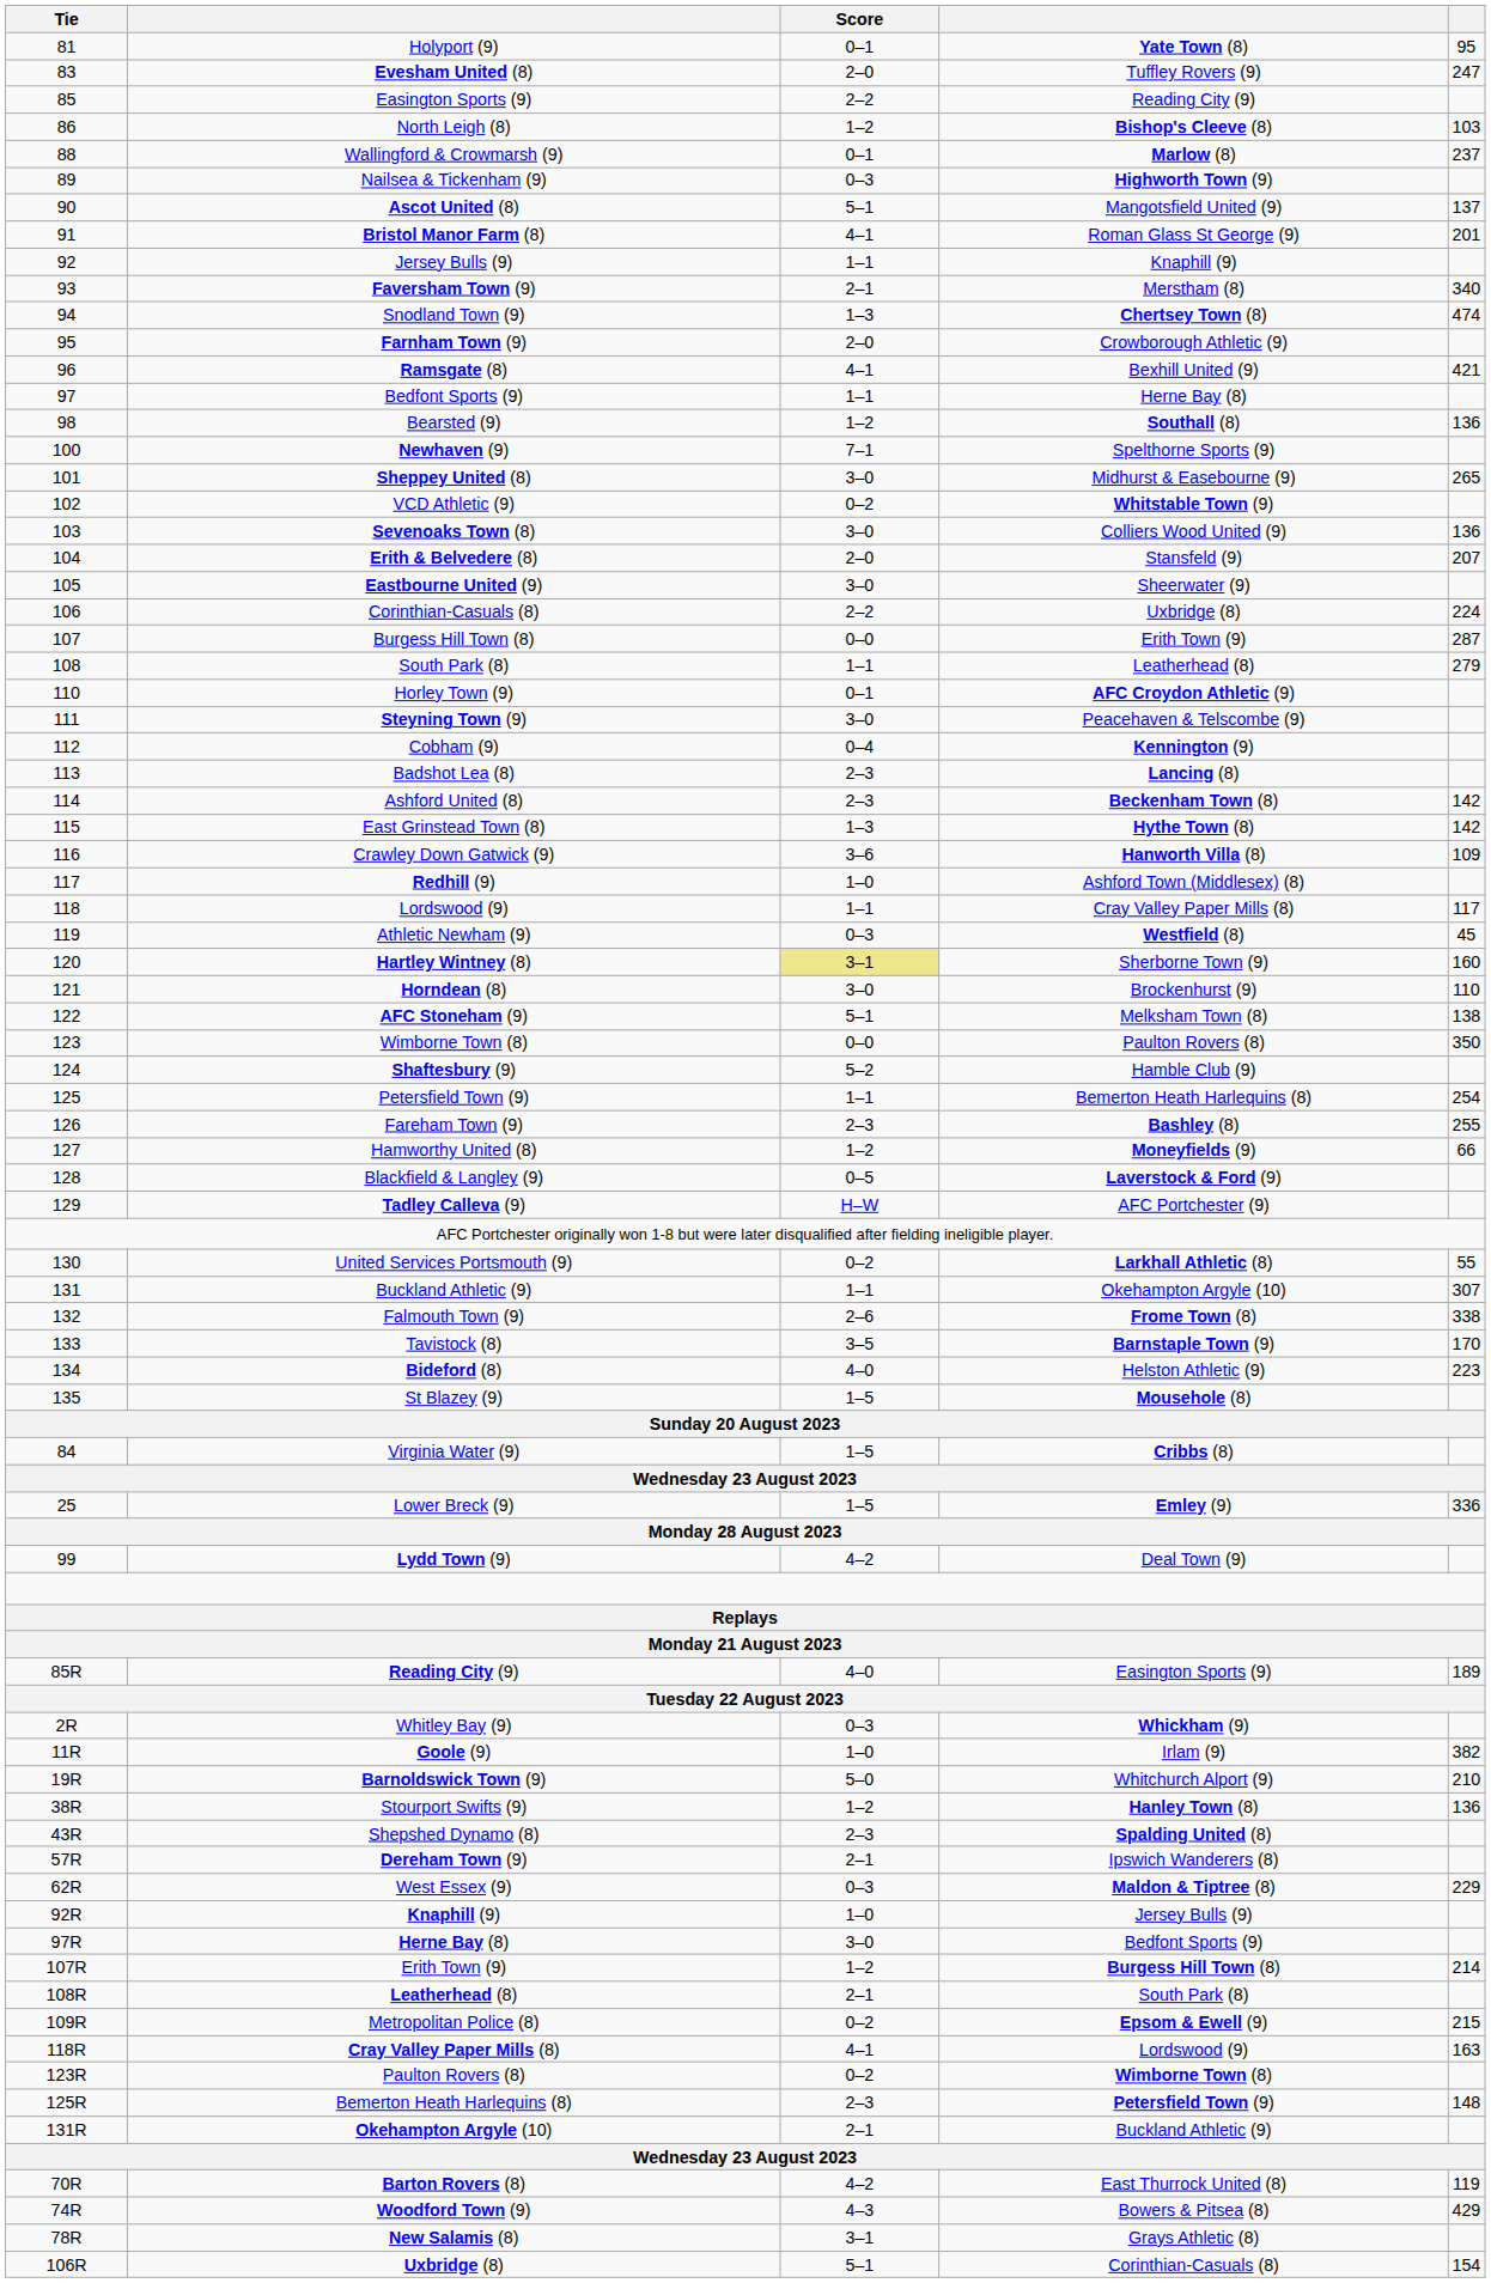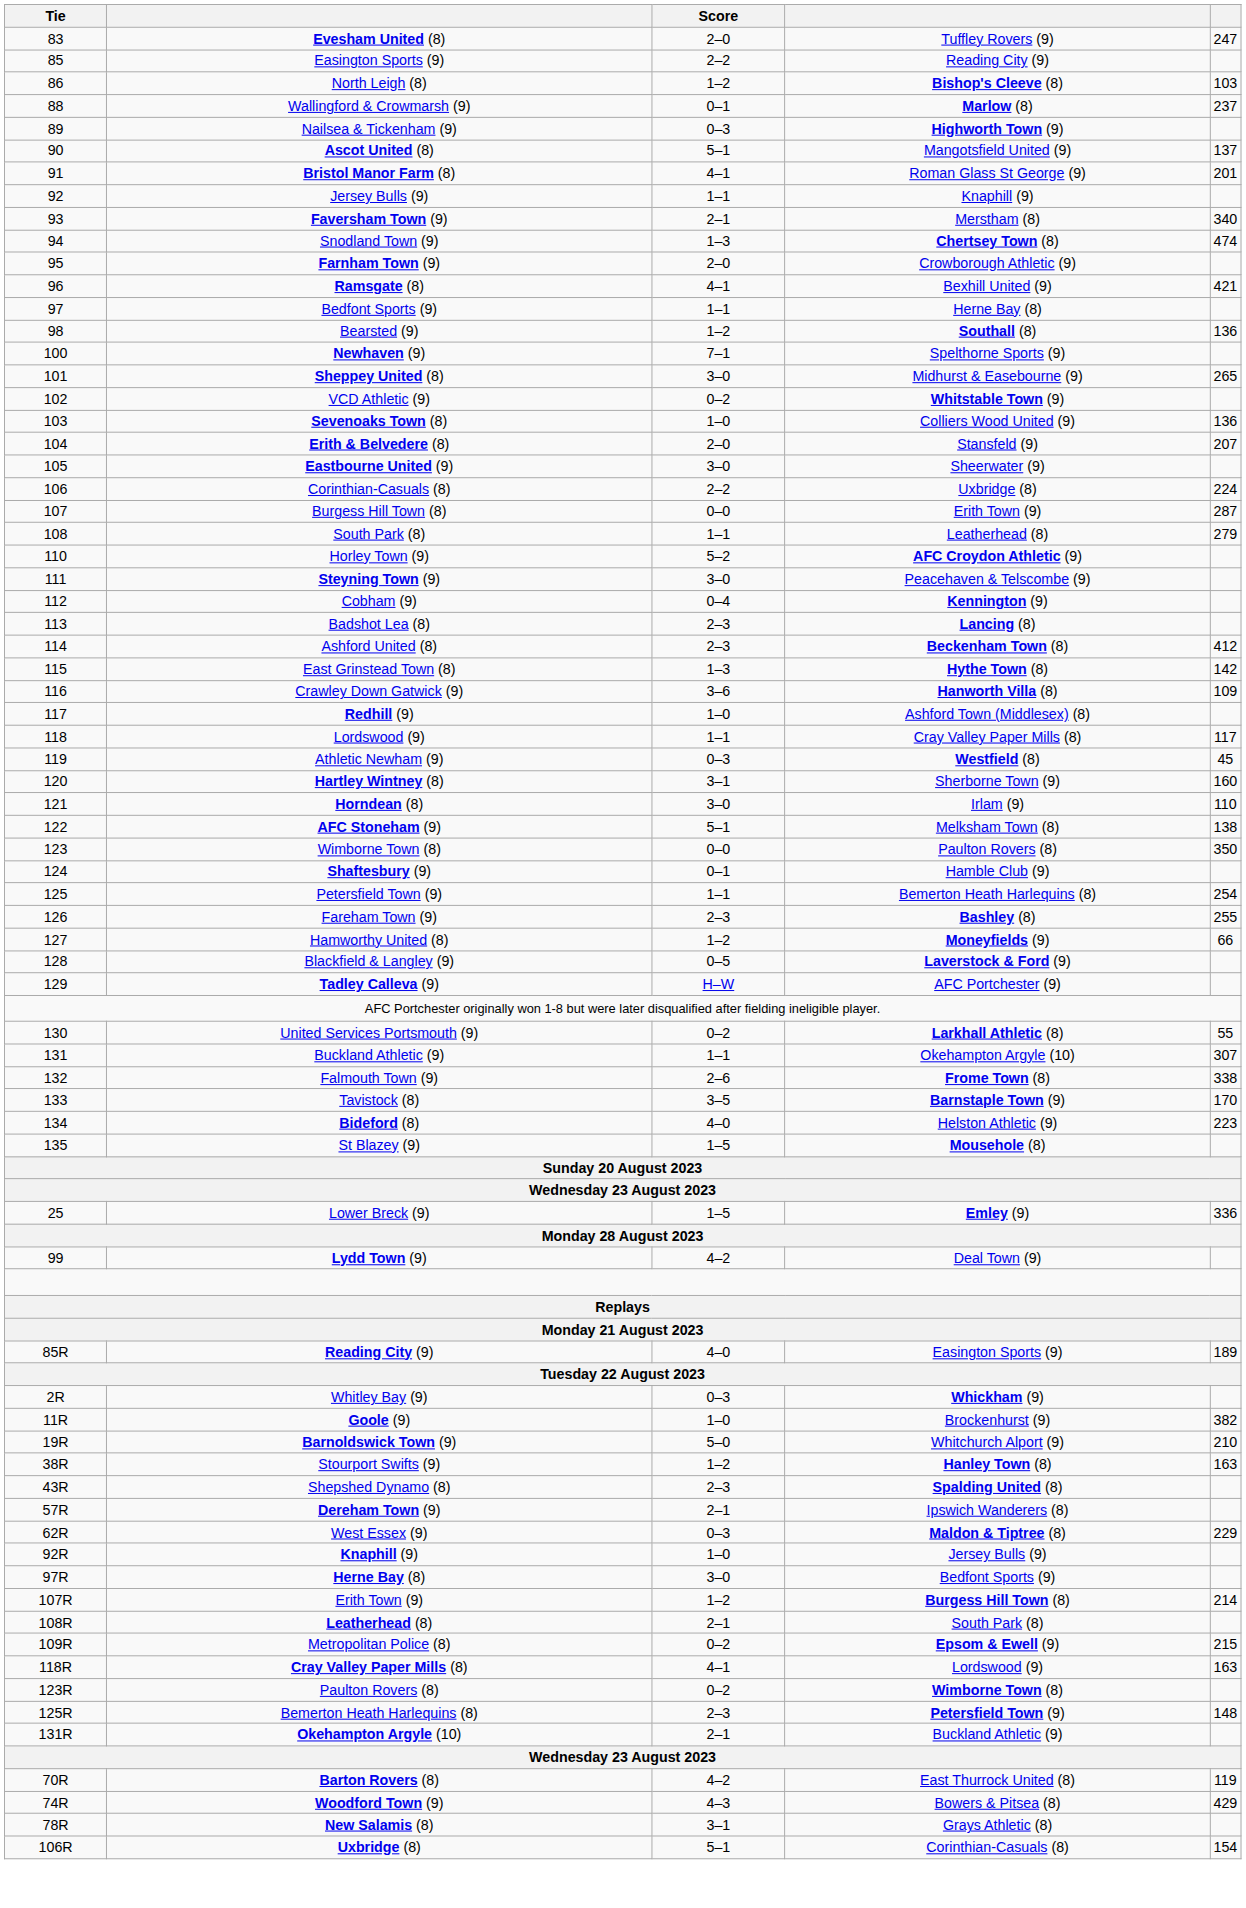- row: 81 | Holyport (9) | 0–1 | Yate Town (8) | 95
Sevenoaks Town (8) | Score: 3–0 -> 1–0
Horley Town (9) | Score: 0–1 -> 5–2
Ashford United (8) | column 5: 142 -> 412
Hartley Wintney (8) | Score: khaki background -> no background
Horndean (8) | column 4: Brockenhurst (9) -> Irlam (9)
Shaftesbury (9) | Score: 5–2 -> 0–1
- row: 84 | Virginia Water (9) | 1–5 | Cribbs (8)
Goole (9) | column 4: Irlam (9) -> Brockenhurst (9)
Stourport Swifts (9) | column 5: 136 -> 163
